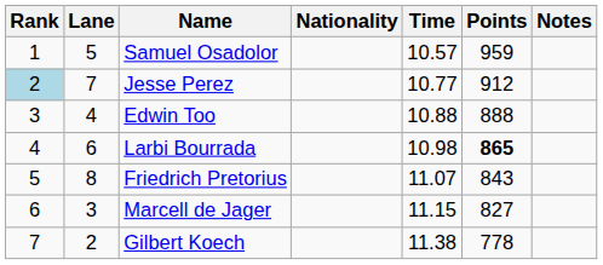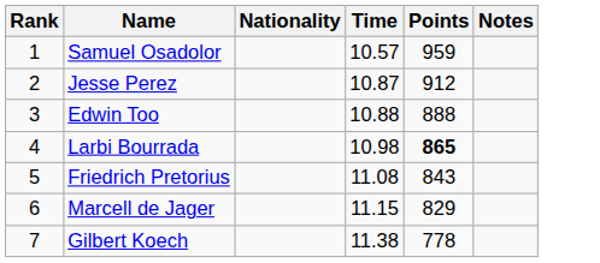- column: Lane | 5 | 7 | 4 | 6 | 8 | 3 | 2
Jesse Perez | Rank: lightblue background -> no background
Jesse Perez | Time: 10.77 -> 10.87
Friedrich Pretorius | Time: 11.07 -> 11.08
Marcell de Jager | Points: 827 -> 829
